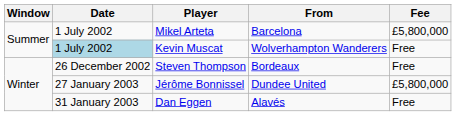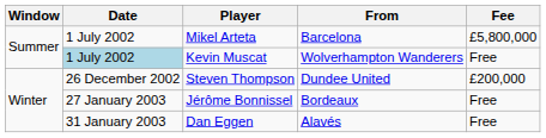Steven Thompson | From: Bordeaux -> Dundee United
Steven Thompson | Fee: Free -> £200,000
Jérôme Bonnissel | From: Dundee United -> Bordeaux
Jérôme Bonnissel | Fee: £5,800,000 -> Free
